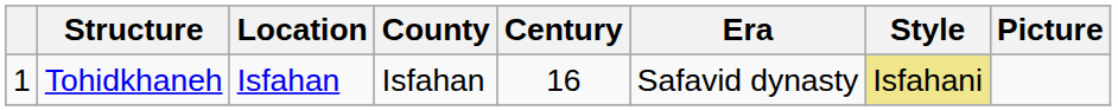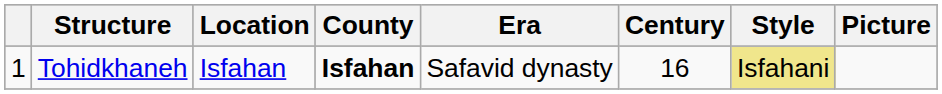columns swapped: Era <-> Century
Tohidkhaneh | County: normal -> bold
